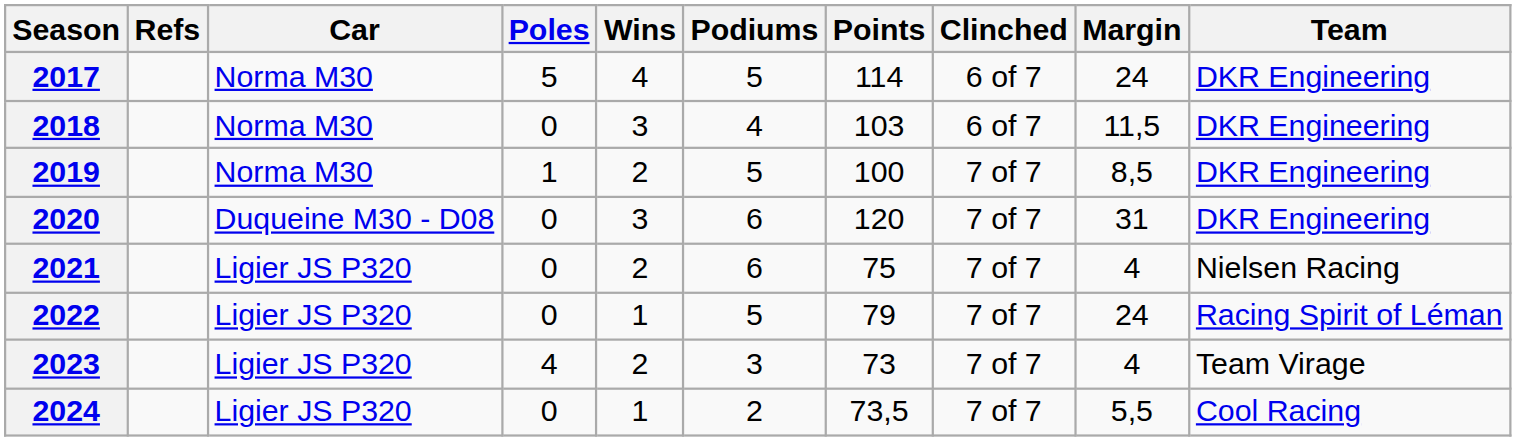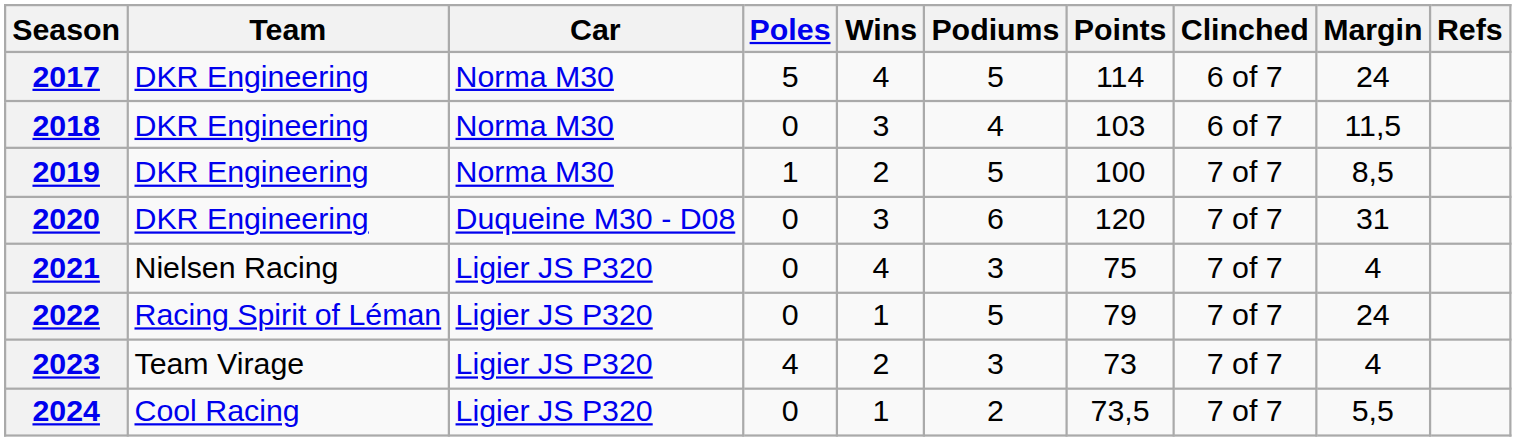columns swapped: Team <-> Refs
2021 | Wins: 2 -> 4
2021 | Podiums: 6 -> 3
